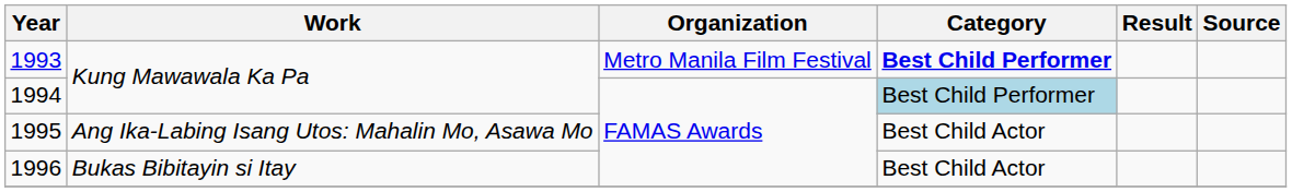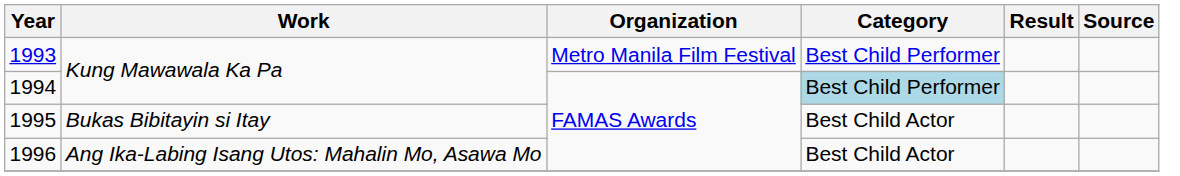1993 | Category: bold -> normal
1995 | Work: Ang Ika-Labing Isang Utos: Mahalin Mo, Asawa Mo -> Bukas Bibitayin si Itay
1996 | Work: Bukas Bibitayin si Itay -> Ang Ika-Labing Isang Utos: Mahalin Mo, Asawa Mo
